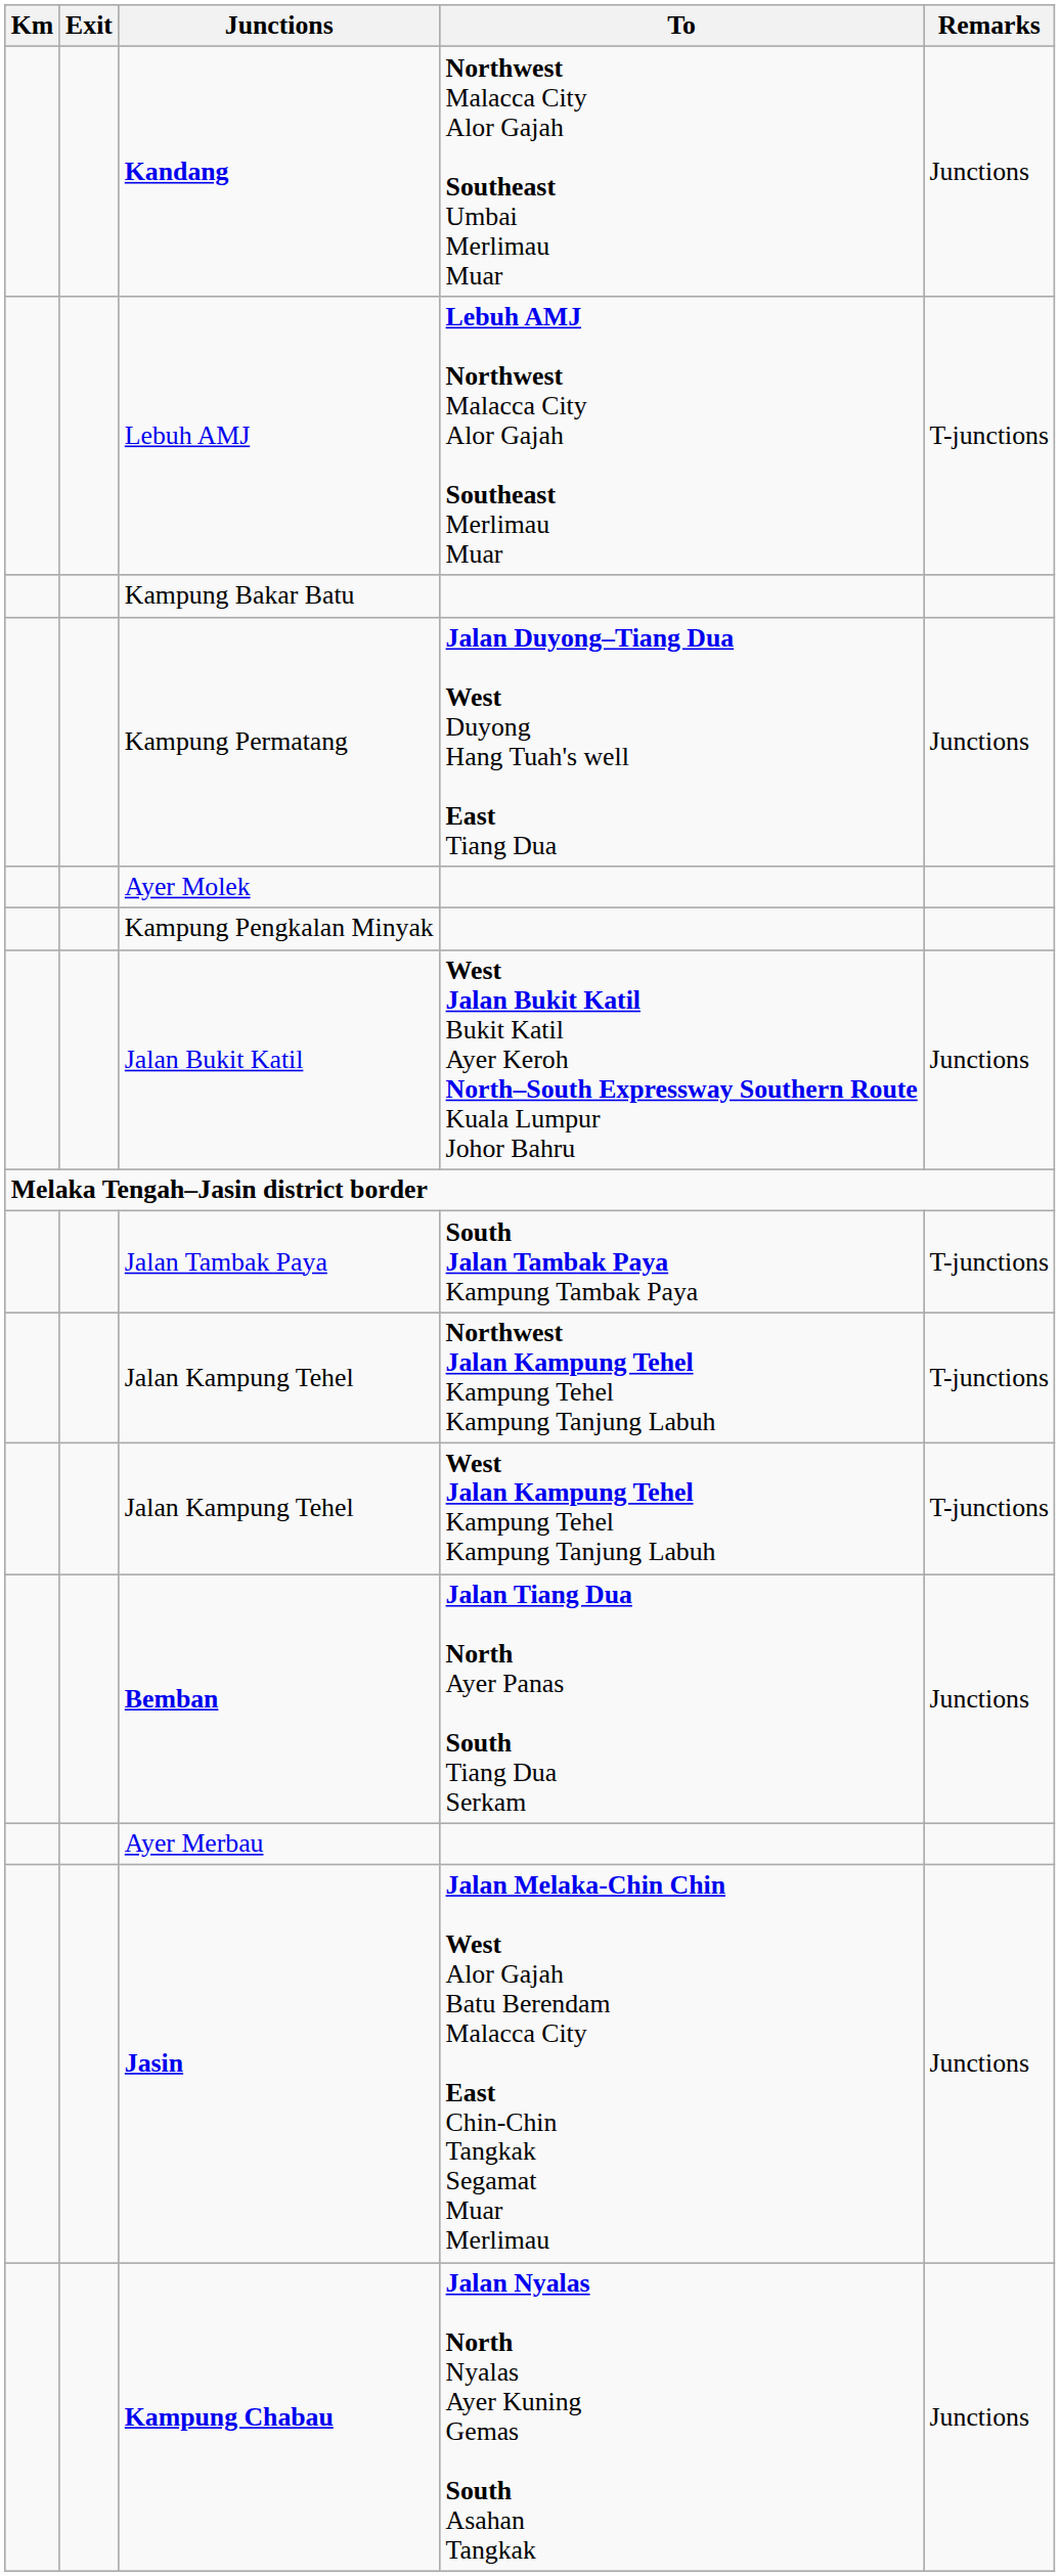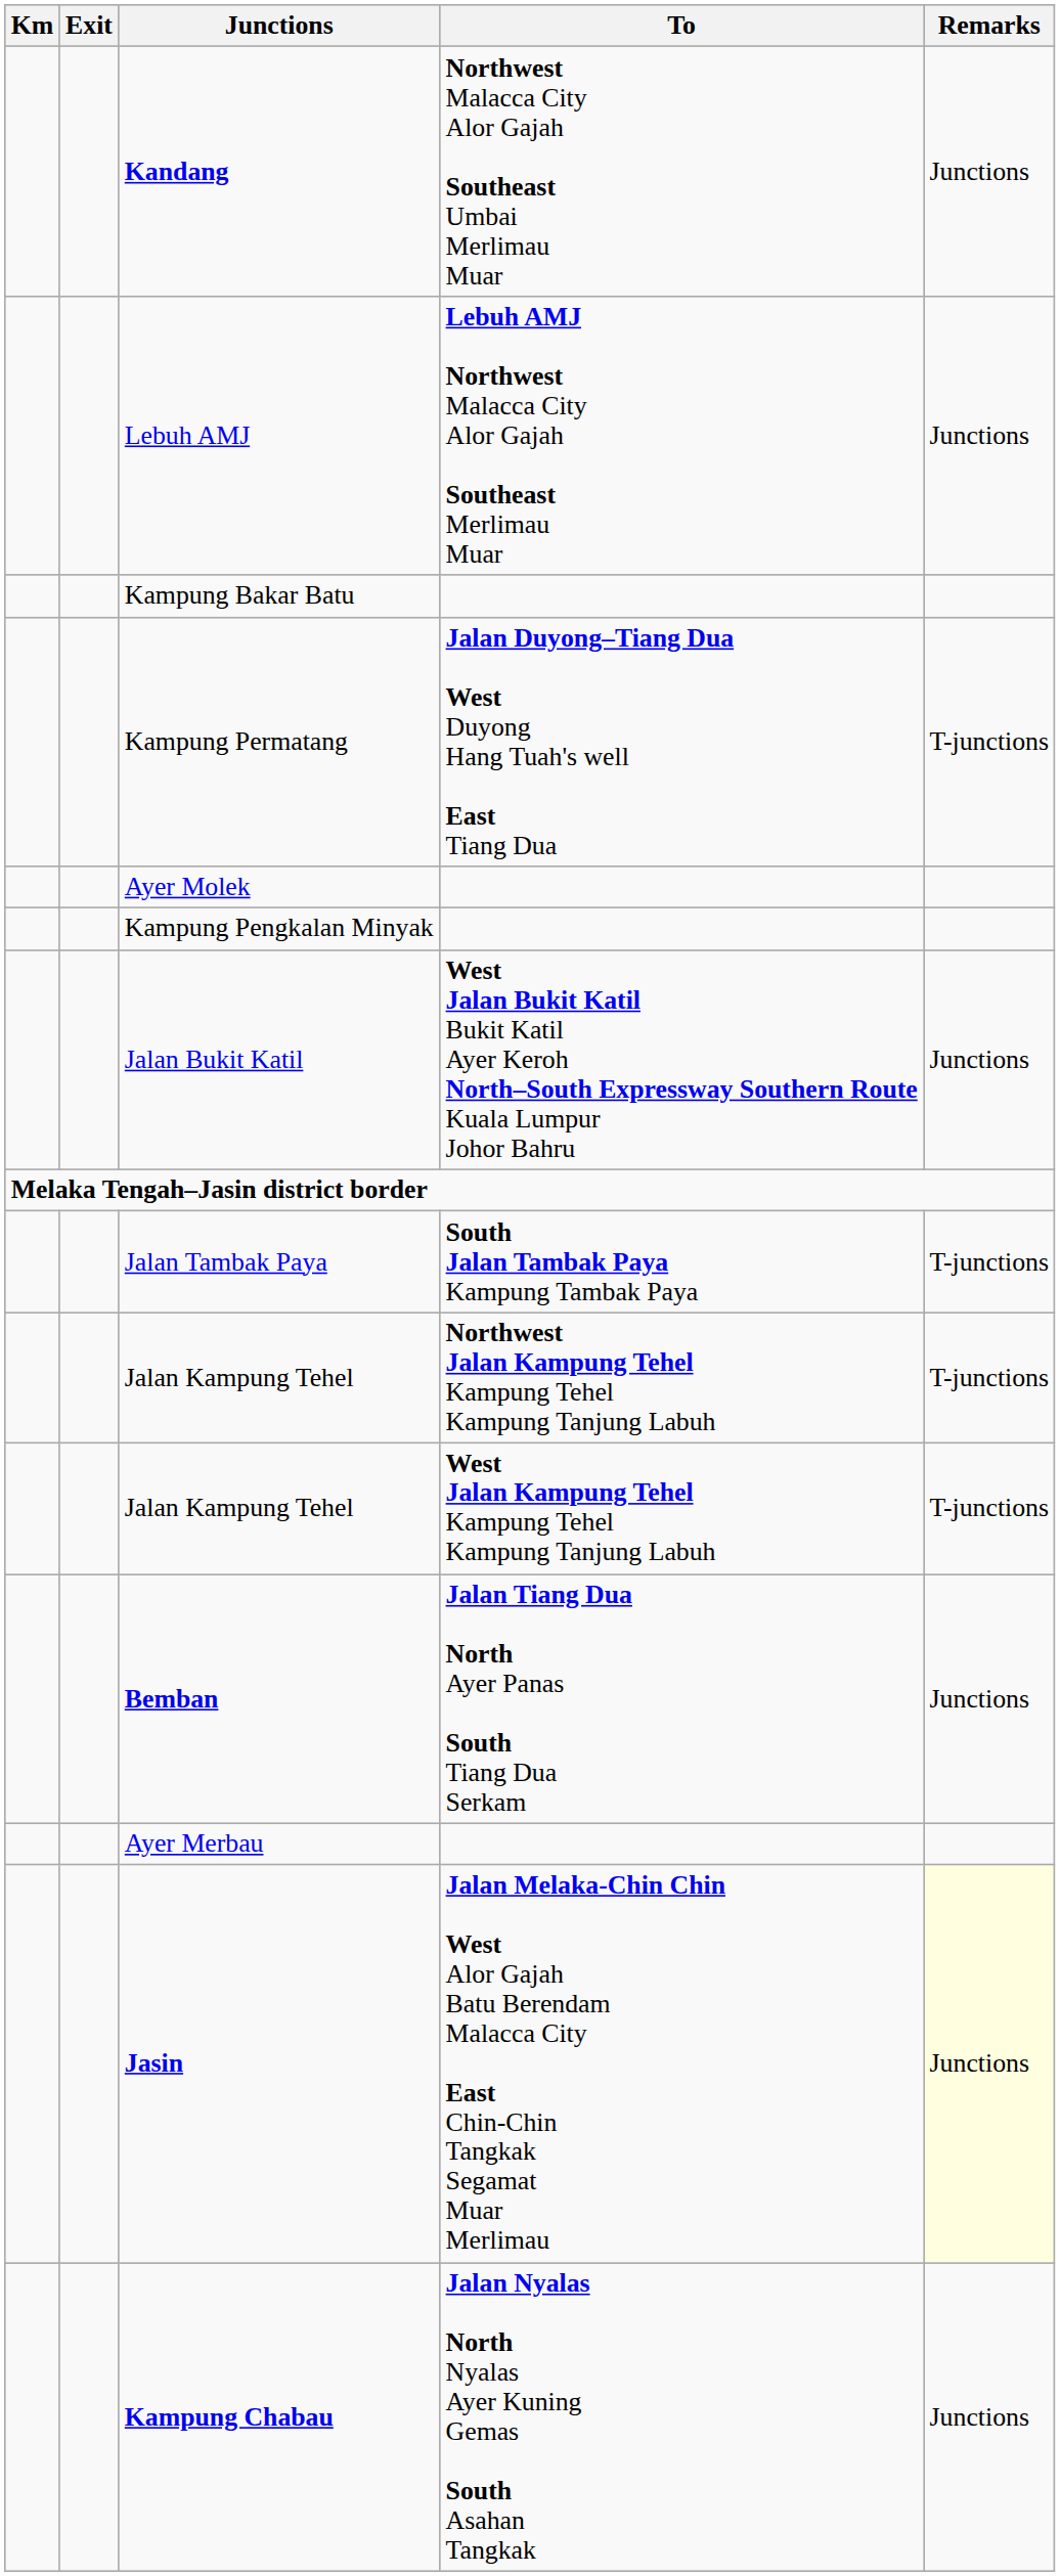Lebuh AMJ | Remarks: T-junctions -> Junctions
Kampung Permatang | Remarks: Junctions -> T-junctions
Jasin | Remarks: no background -> lightyellow background
